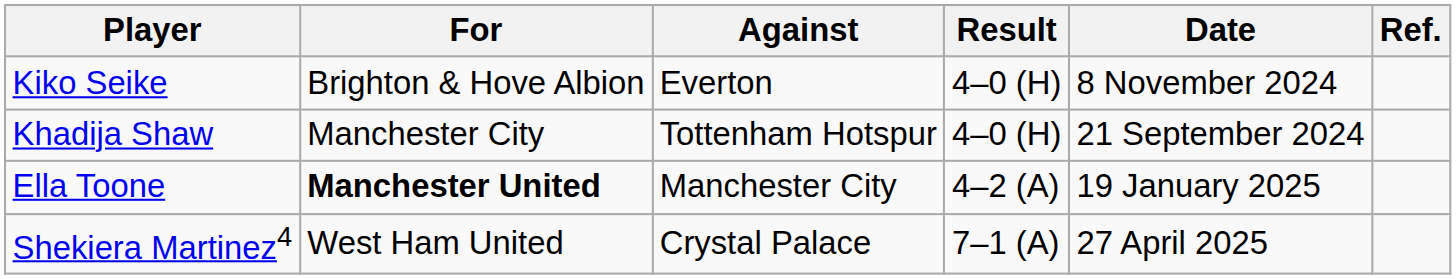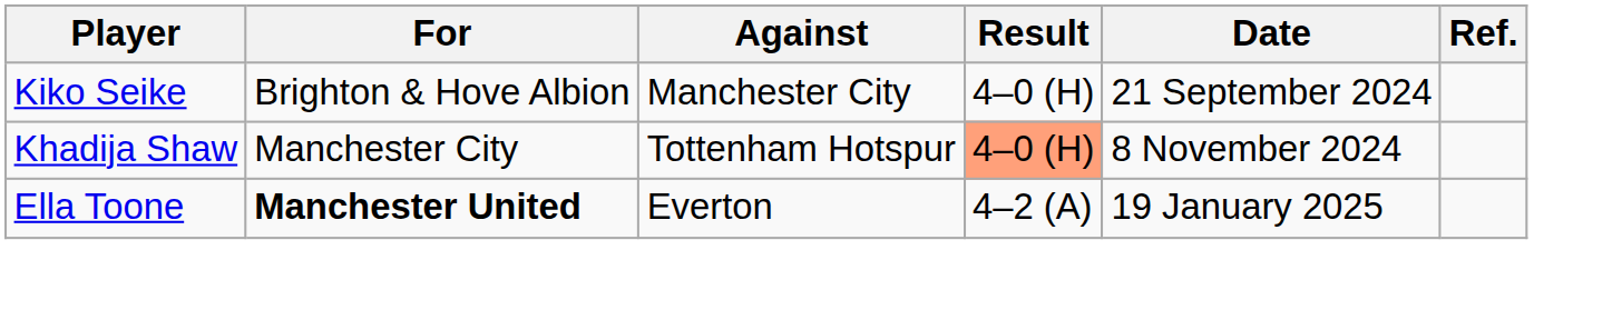Kiko Seike | Against: Everton -> Manchester City
Kiko Seike | Date: 8 November 2024 -> 21 September 2024
Khadija Shaw | Result: no background -> lightsalmon background
Khadija Shaw | Date: 21 September 2024 -> 8 November 2024
Ella Toone | Against: Manchester City -> Everton
- row: Shekiera Martinez4 | West Ham United | Crystal Palace | 7–1 (A) | 27 April 2025
